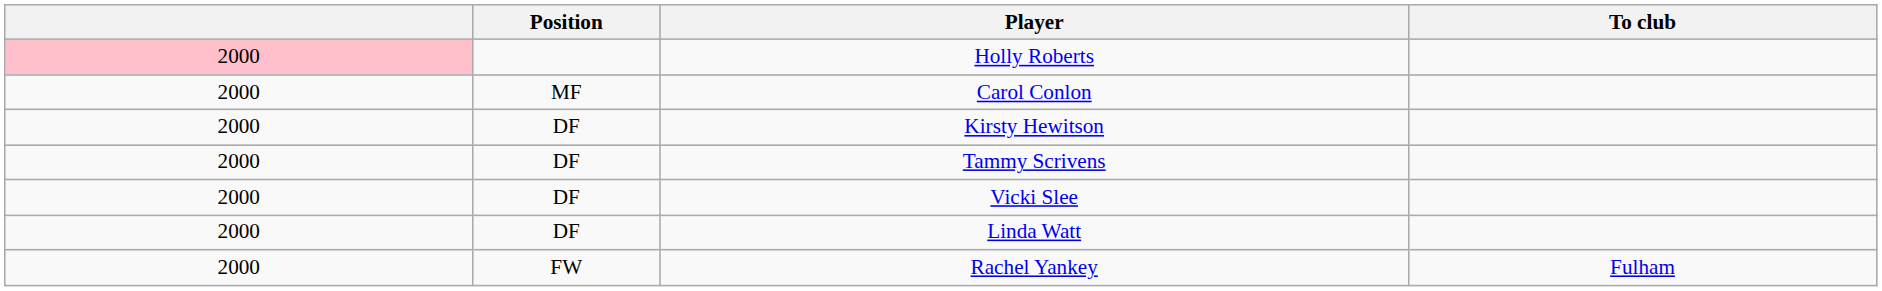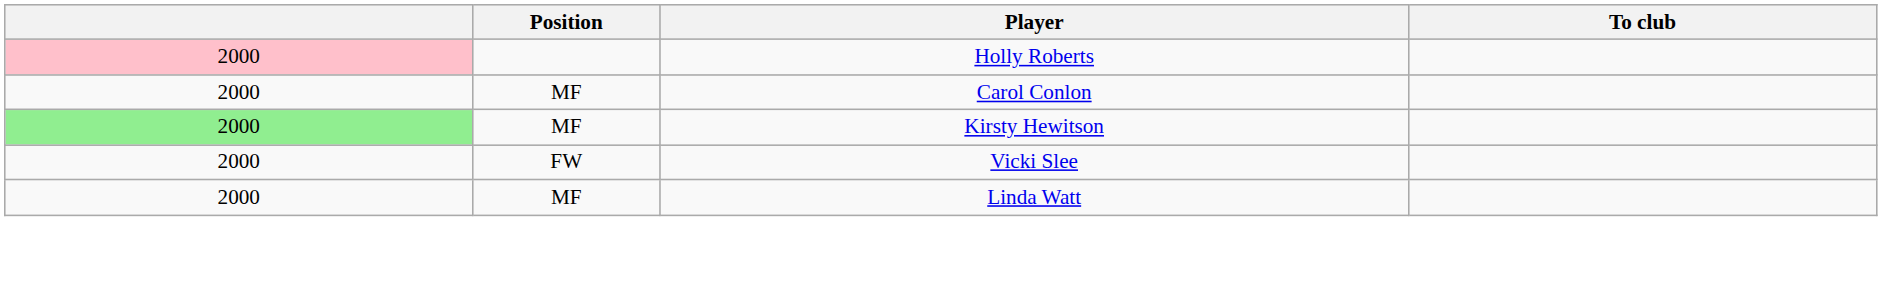Kirsty Hewitson | column 1: no background -> lightgreen background
Kirsty Hewitson | Position: DF -> MF
- row: 2000 | DF | Tammy Scrivens
Vicki Slee | Position: DF -> FW
Linda Watt | Position: DF -> MF
- row: 2000 | FW | Rachel Yankey | Fulham
